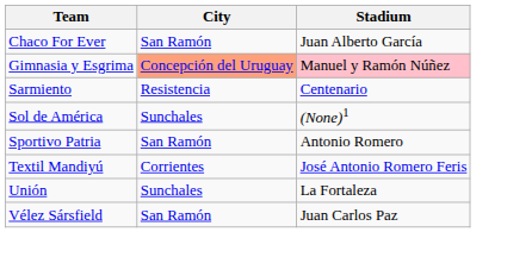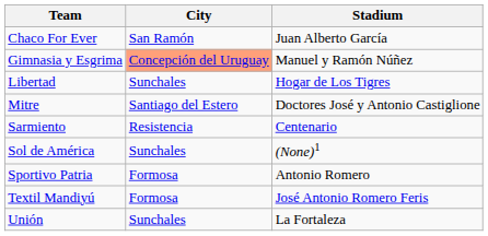Gimnasia y Esgrima | Stadium: pink background -> no background
+ row: Libertad | Sunchales | Hogar de Los Tigres
+ row: Mitre | Santiago del Estero | Doctores José y Antonio Castiglione
Sportivo Patria | City: San Ramón -> Formosa
Textil Mandiyú | City: Corrientes -> Formosa
- row: Vélez Sársfield | San Ramón | Juan Carlos Paz
